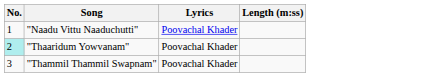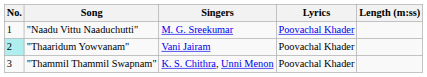+ column: Singers | M. G. Sreekumar | Vani Jairam | K. S. Chithra, Unni Menon
